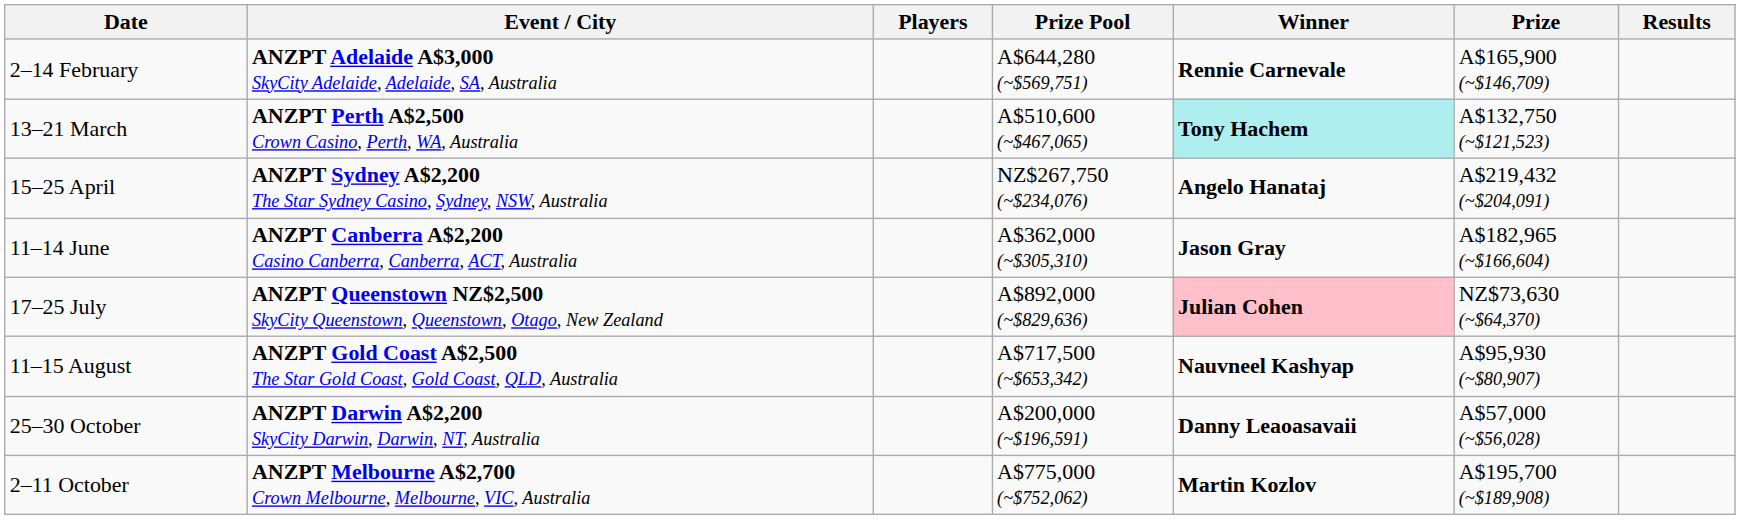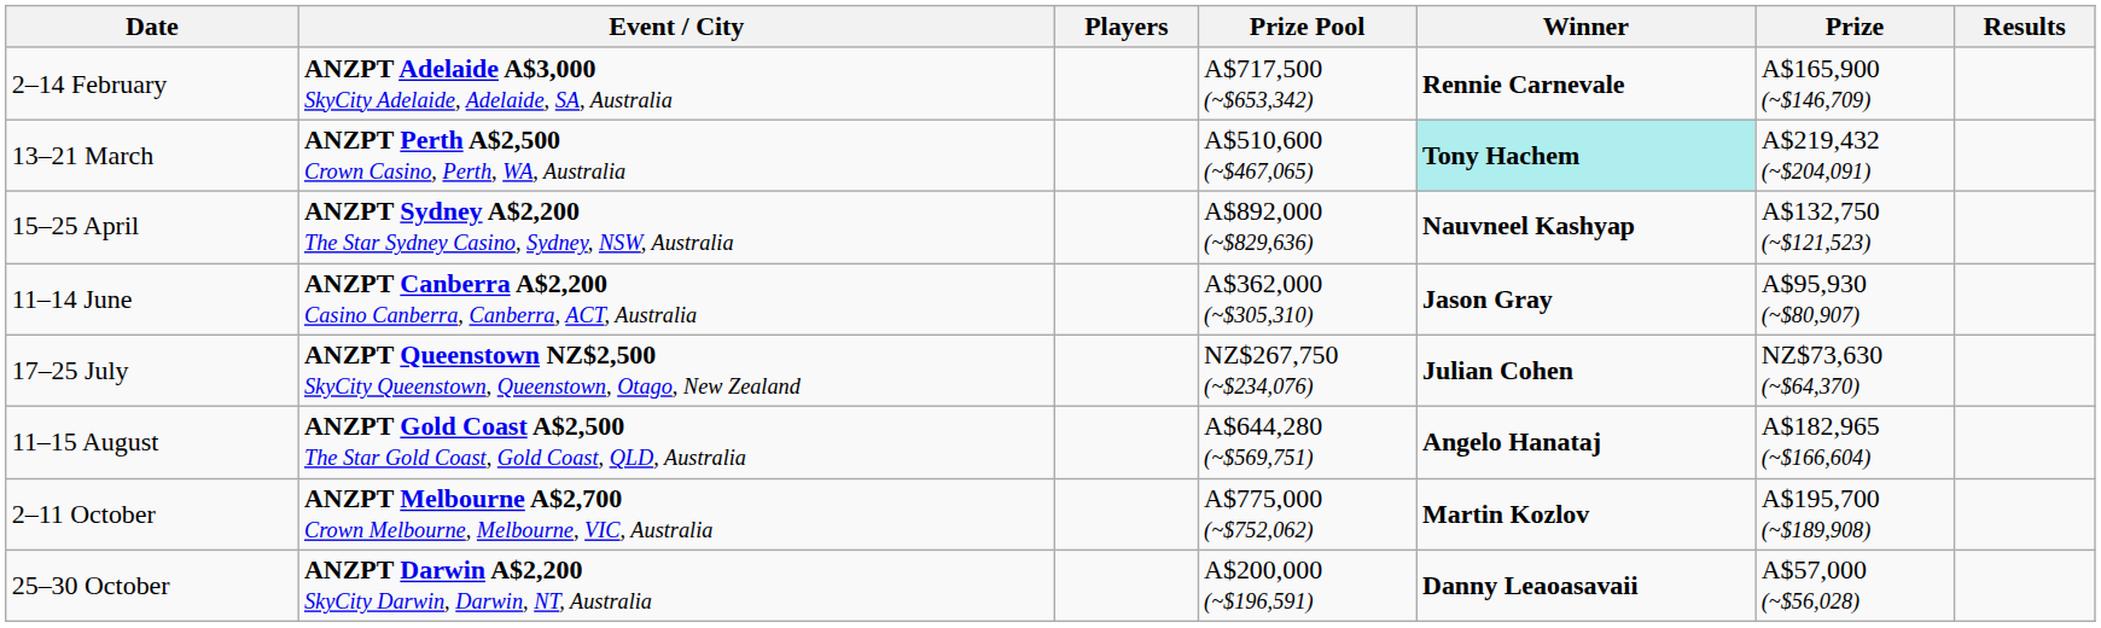2–14 February | Prize Pool: A$644,280 (~$569,751) -> A$717,500 (~$653,342)
13–21 March | Prize: A$132,750 (~$121,523) -> A$219,432 (~$204,091)
15–25 April | Prize Pool: NZ$267,750 (~$234,076) -> A$892,000 (~$829,636)
15–25 April | Winner: Angelo Hanataj -> Nauvneel Kashyap
15–25 April | Prize: A$219,432 (~$204,091) -> A$132,750 (~$121,523)
11–14 June | Prize: A$182,965 (~$166,604) -> A$95,930 (~$80,907)
17–25 July | Prize Pool: A$892,000 (~$829,636) -> NZ$267,750 (~$234,076)
17–25 July | Winner: pink background -> no background
11–15 August | Prize Pool: A$717,500 (~$653,342) -> A$644,280 (~$569,751)
11–15 August | Winner: Nauvneel Kashyap -> Angelo Hanataj
11–15 August | Prize: A$95,930 (~$80,907) -> A$182,965 (~$166,604)
rows swapped: 2–11 October <-> 25–30 October
